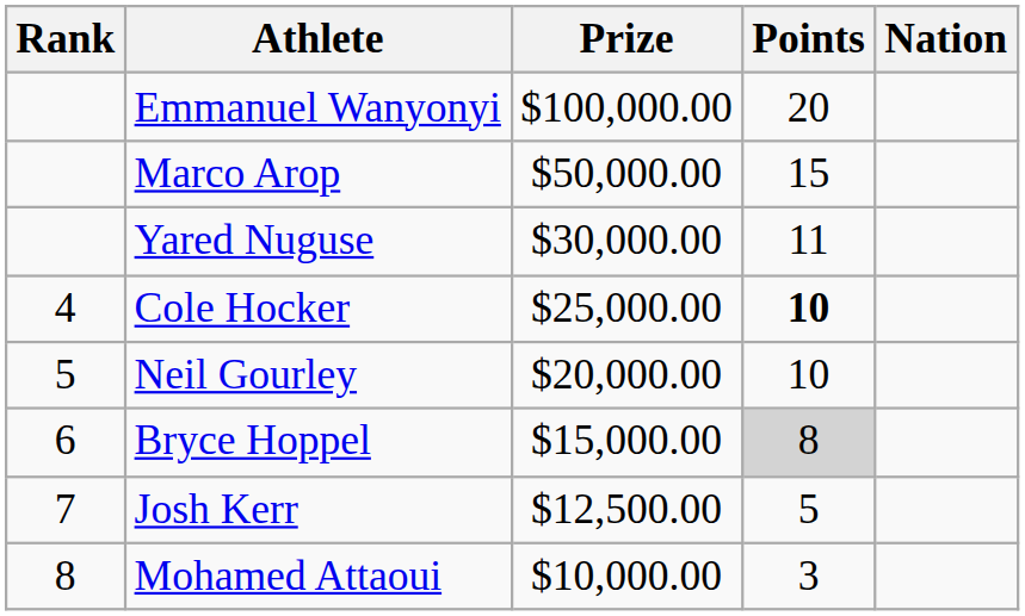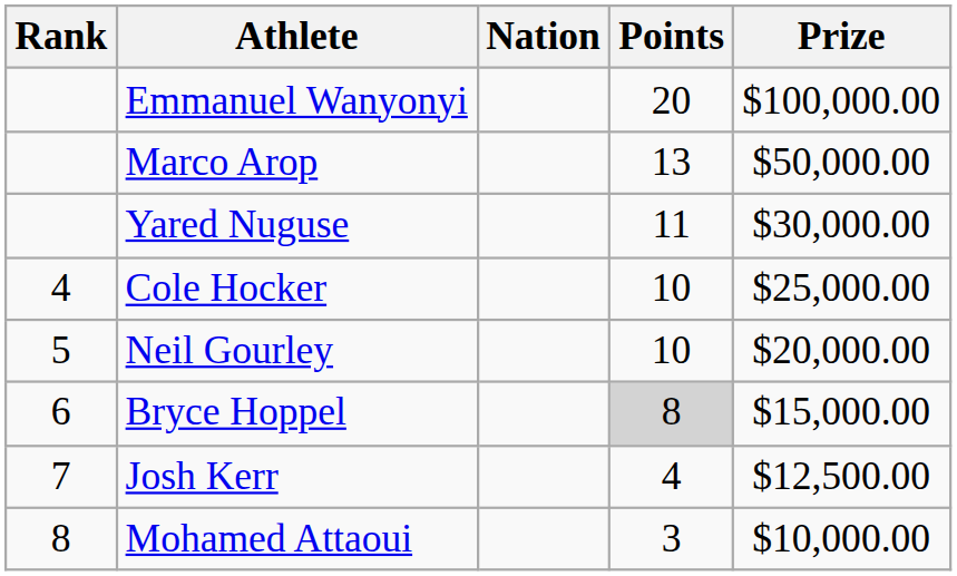columns swapped: Nation <-> Prize
Marco Arop | Points: 15 -> 13
Cole Hocker | Points: bold -> normal
Josh Kerr | Points: 5 -> 4
